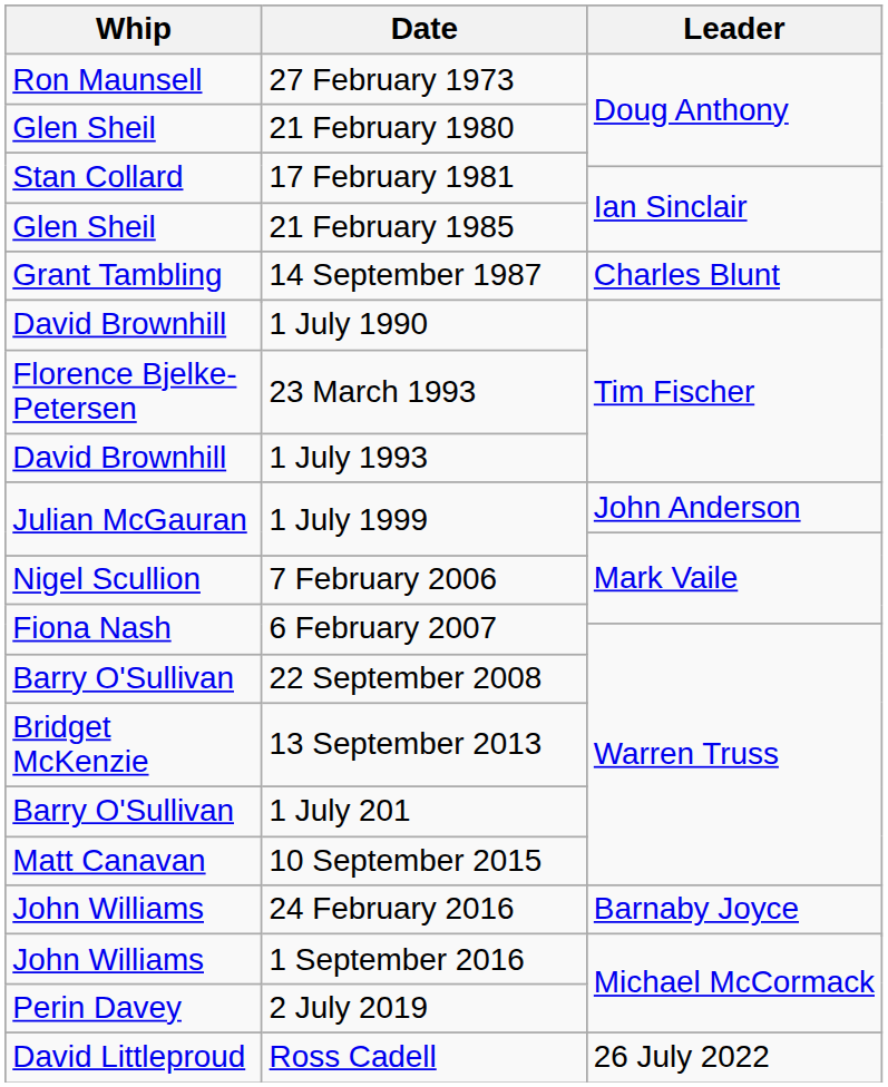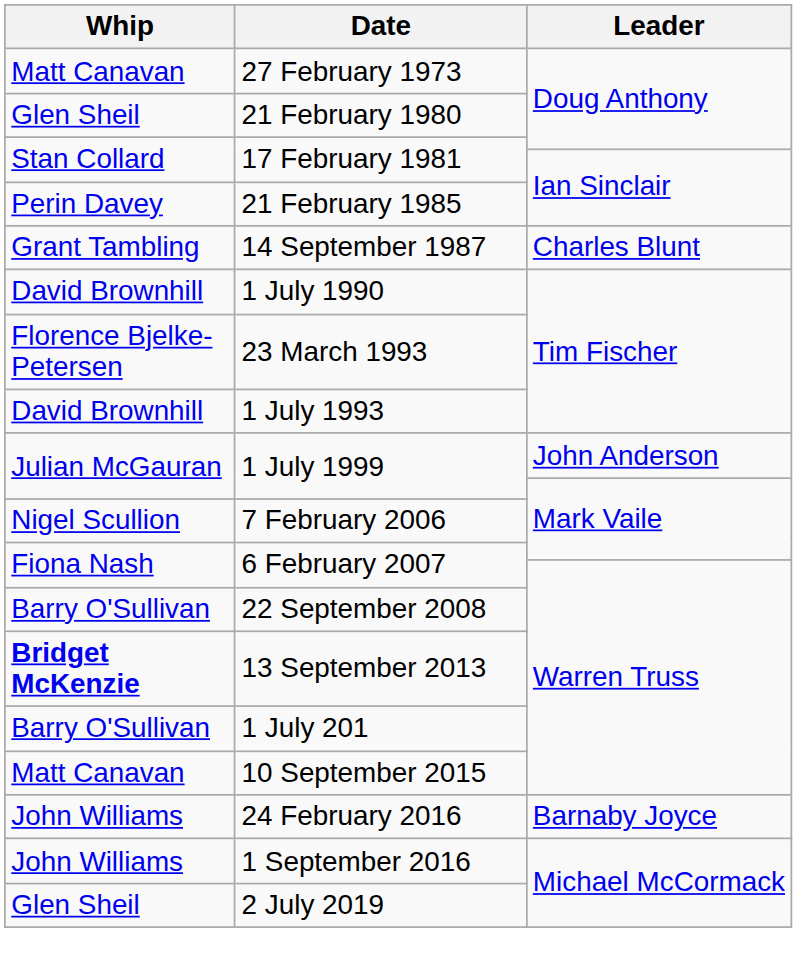27 February 1973 | Whip: Ron Maunsell -> Matt Canavan
21 February 1985 | Whip: Glen Sheil -> Perin Davey
13 September 2013 | Whip: normal -> bold
2 July 2019 | Whip: Perin Davey -> Glen Sheil
- row: David Littleproud | Ross Cadell | 26 July 2022
